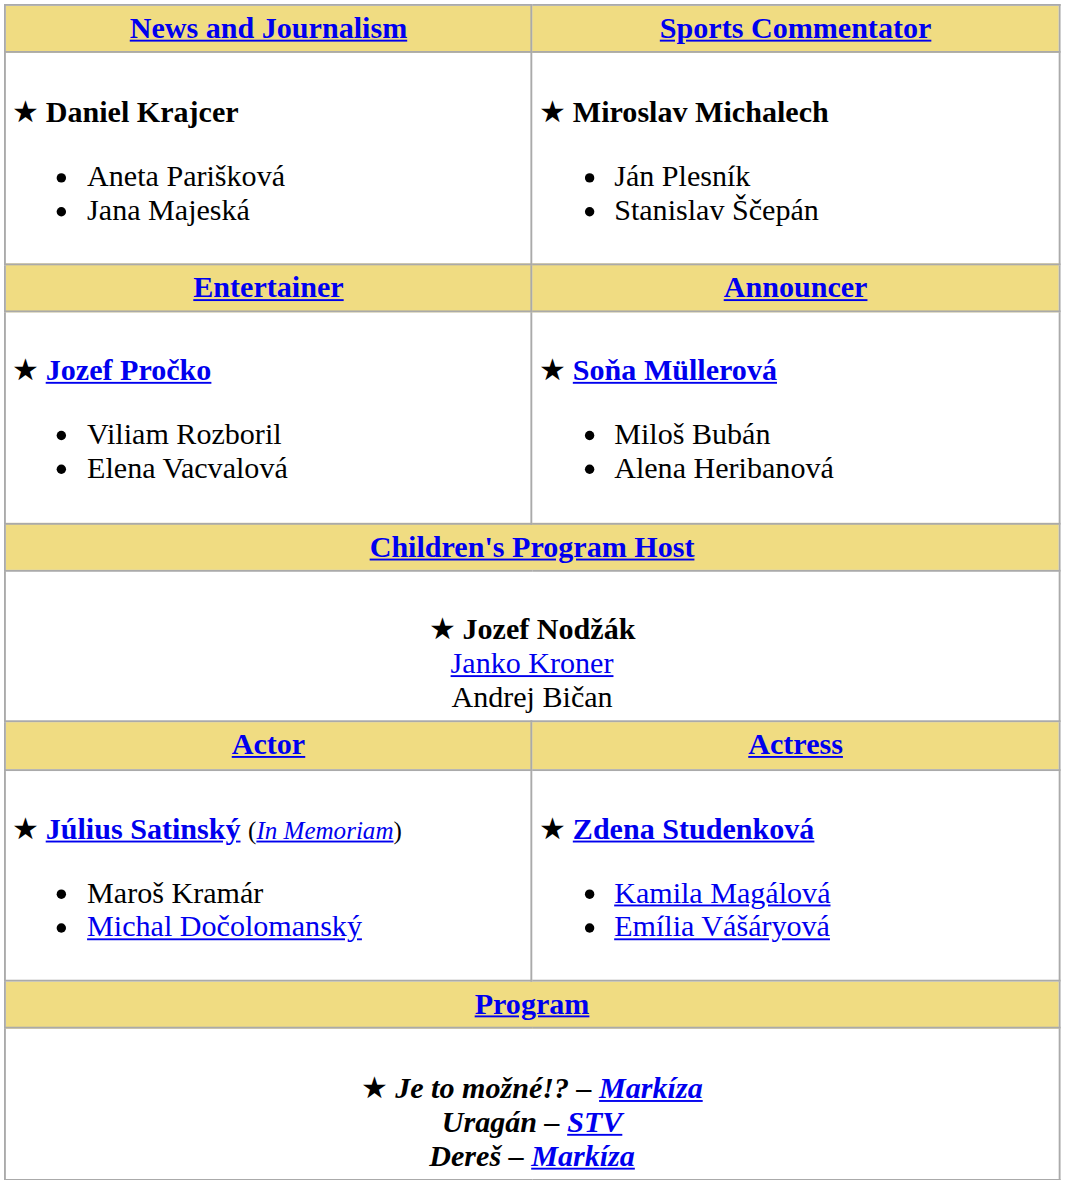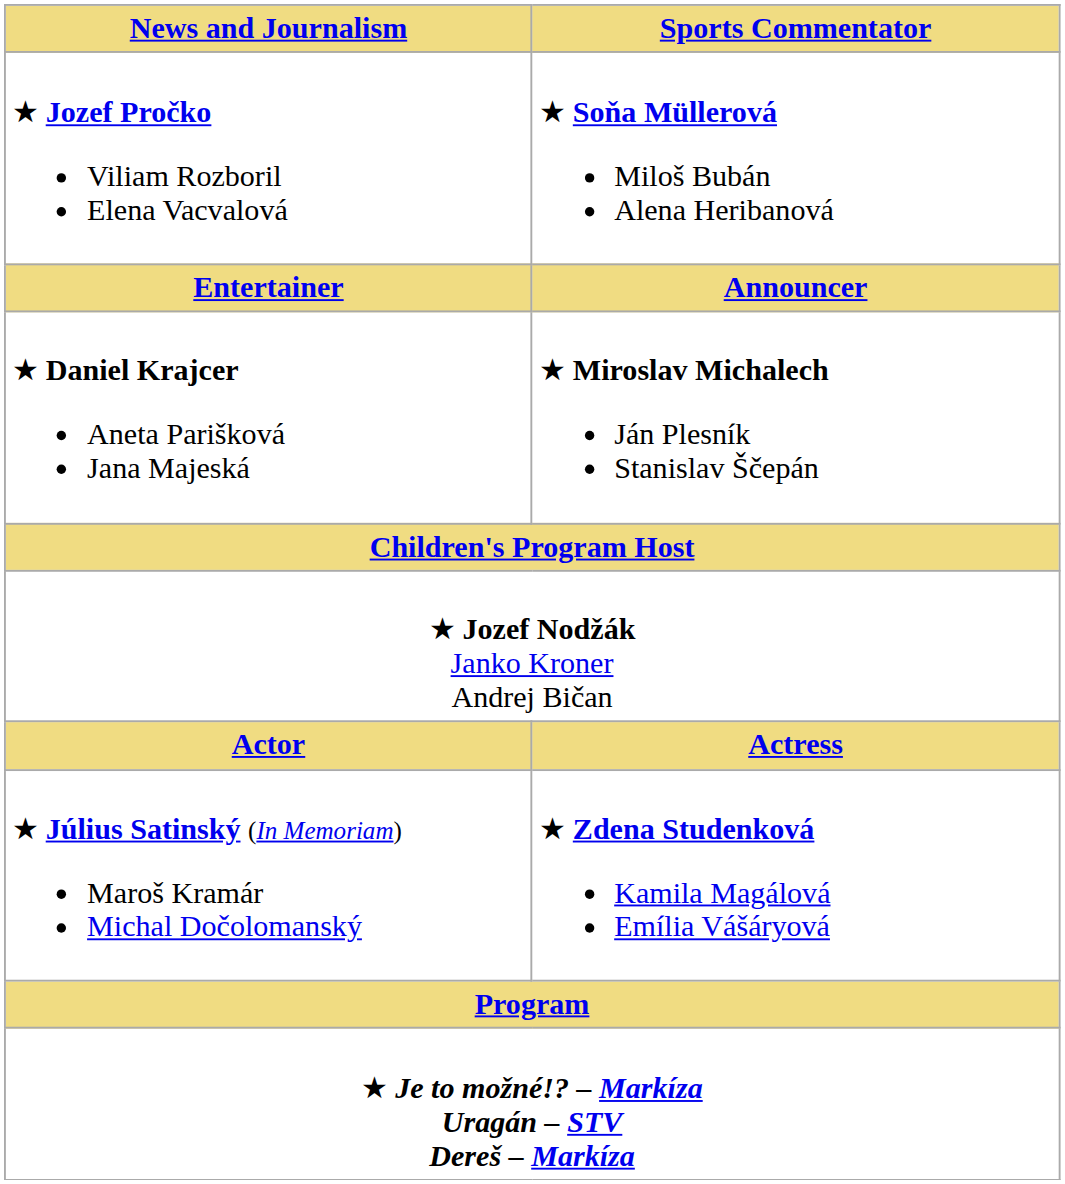rows swapped: ★ Daniel Krajcer Aneta Parišková Jana Majeská <-> ★ Jozef Pročko Viliam Rozboril Elena Vacvalová
